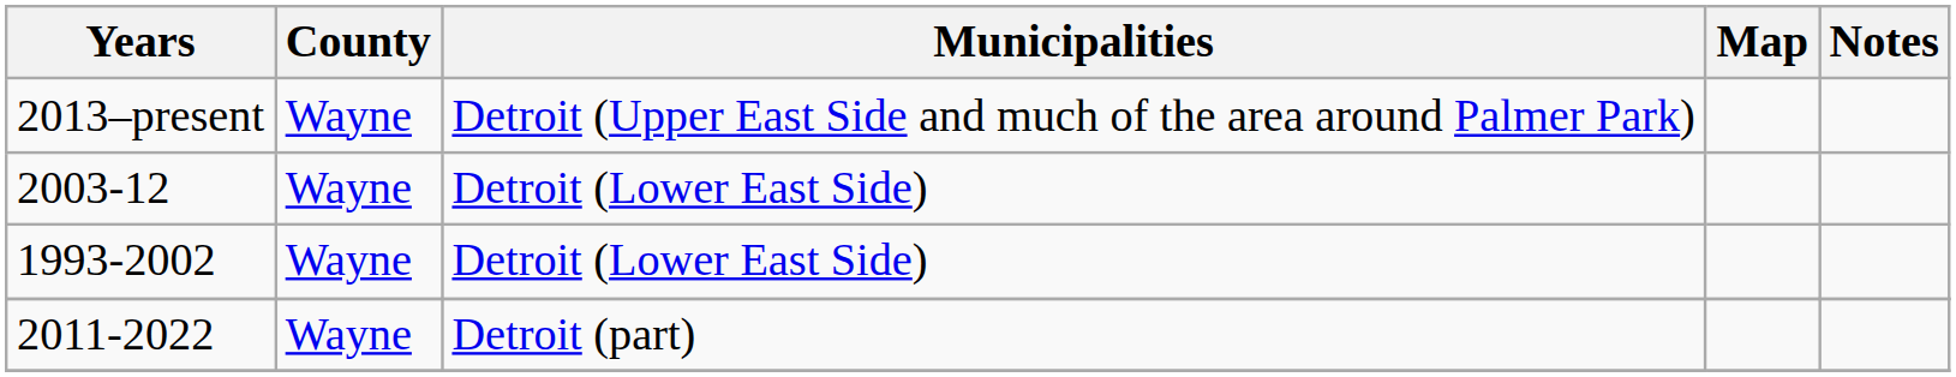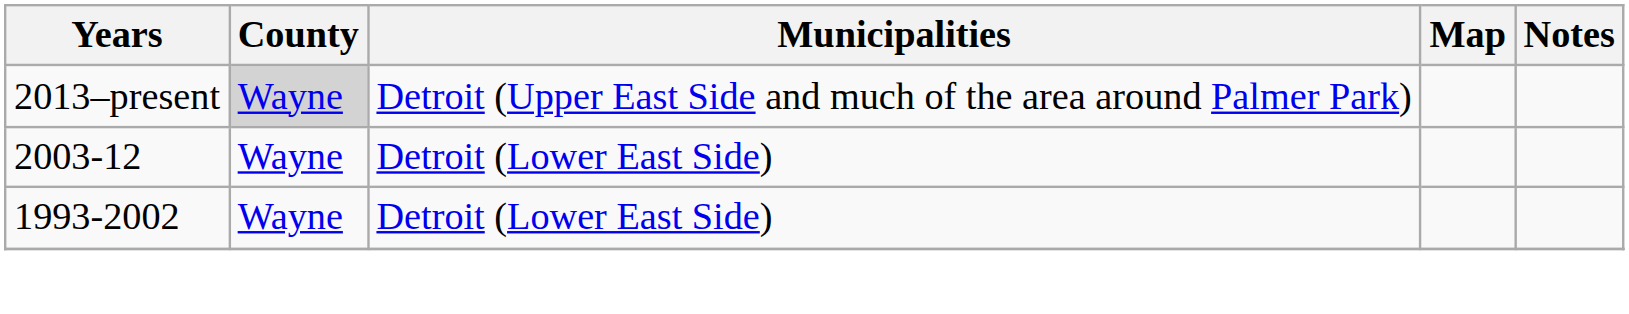2013–present | County: no background -> lightgrey background
- row: 2011-2022 | Wayne | Detroit (part)
